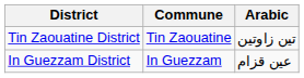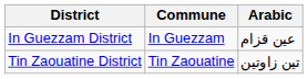rows swapped: In Guezzam District <-> Tin Zaouatine District
